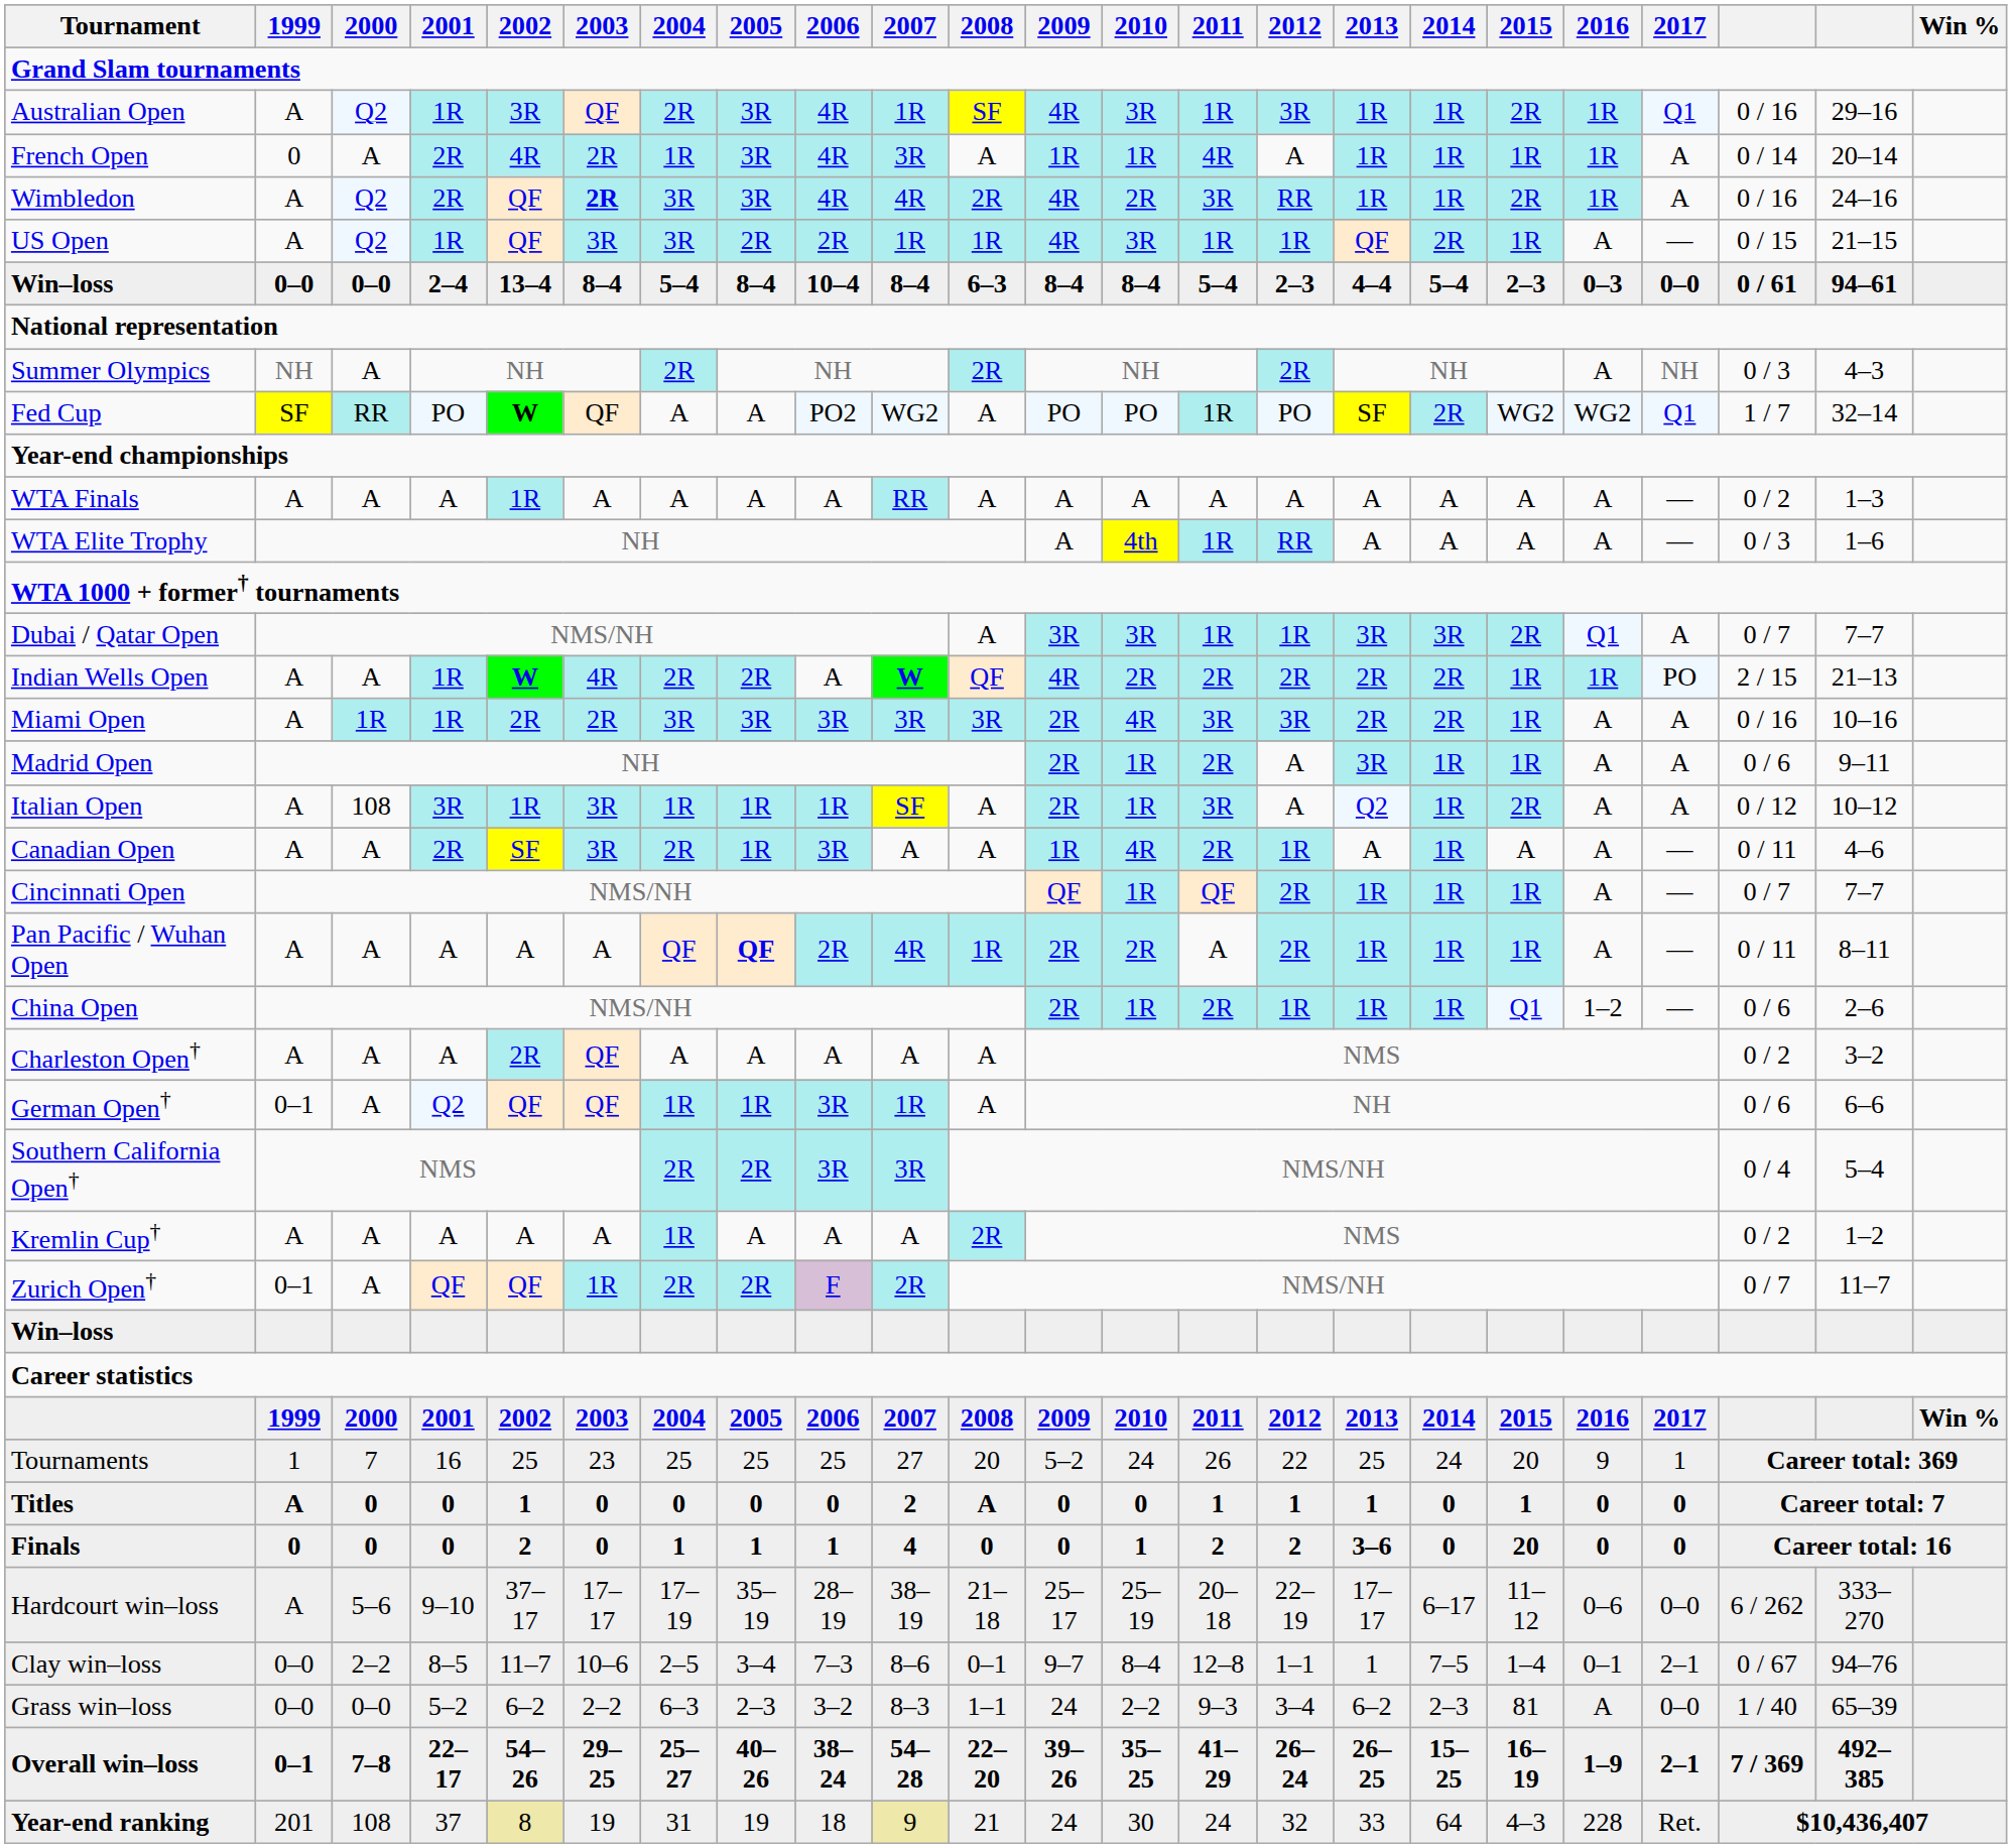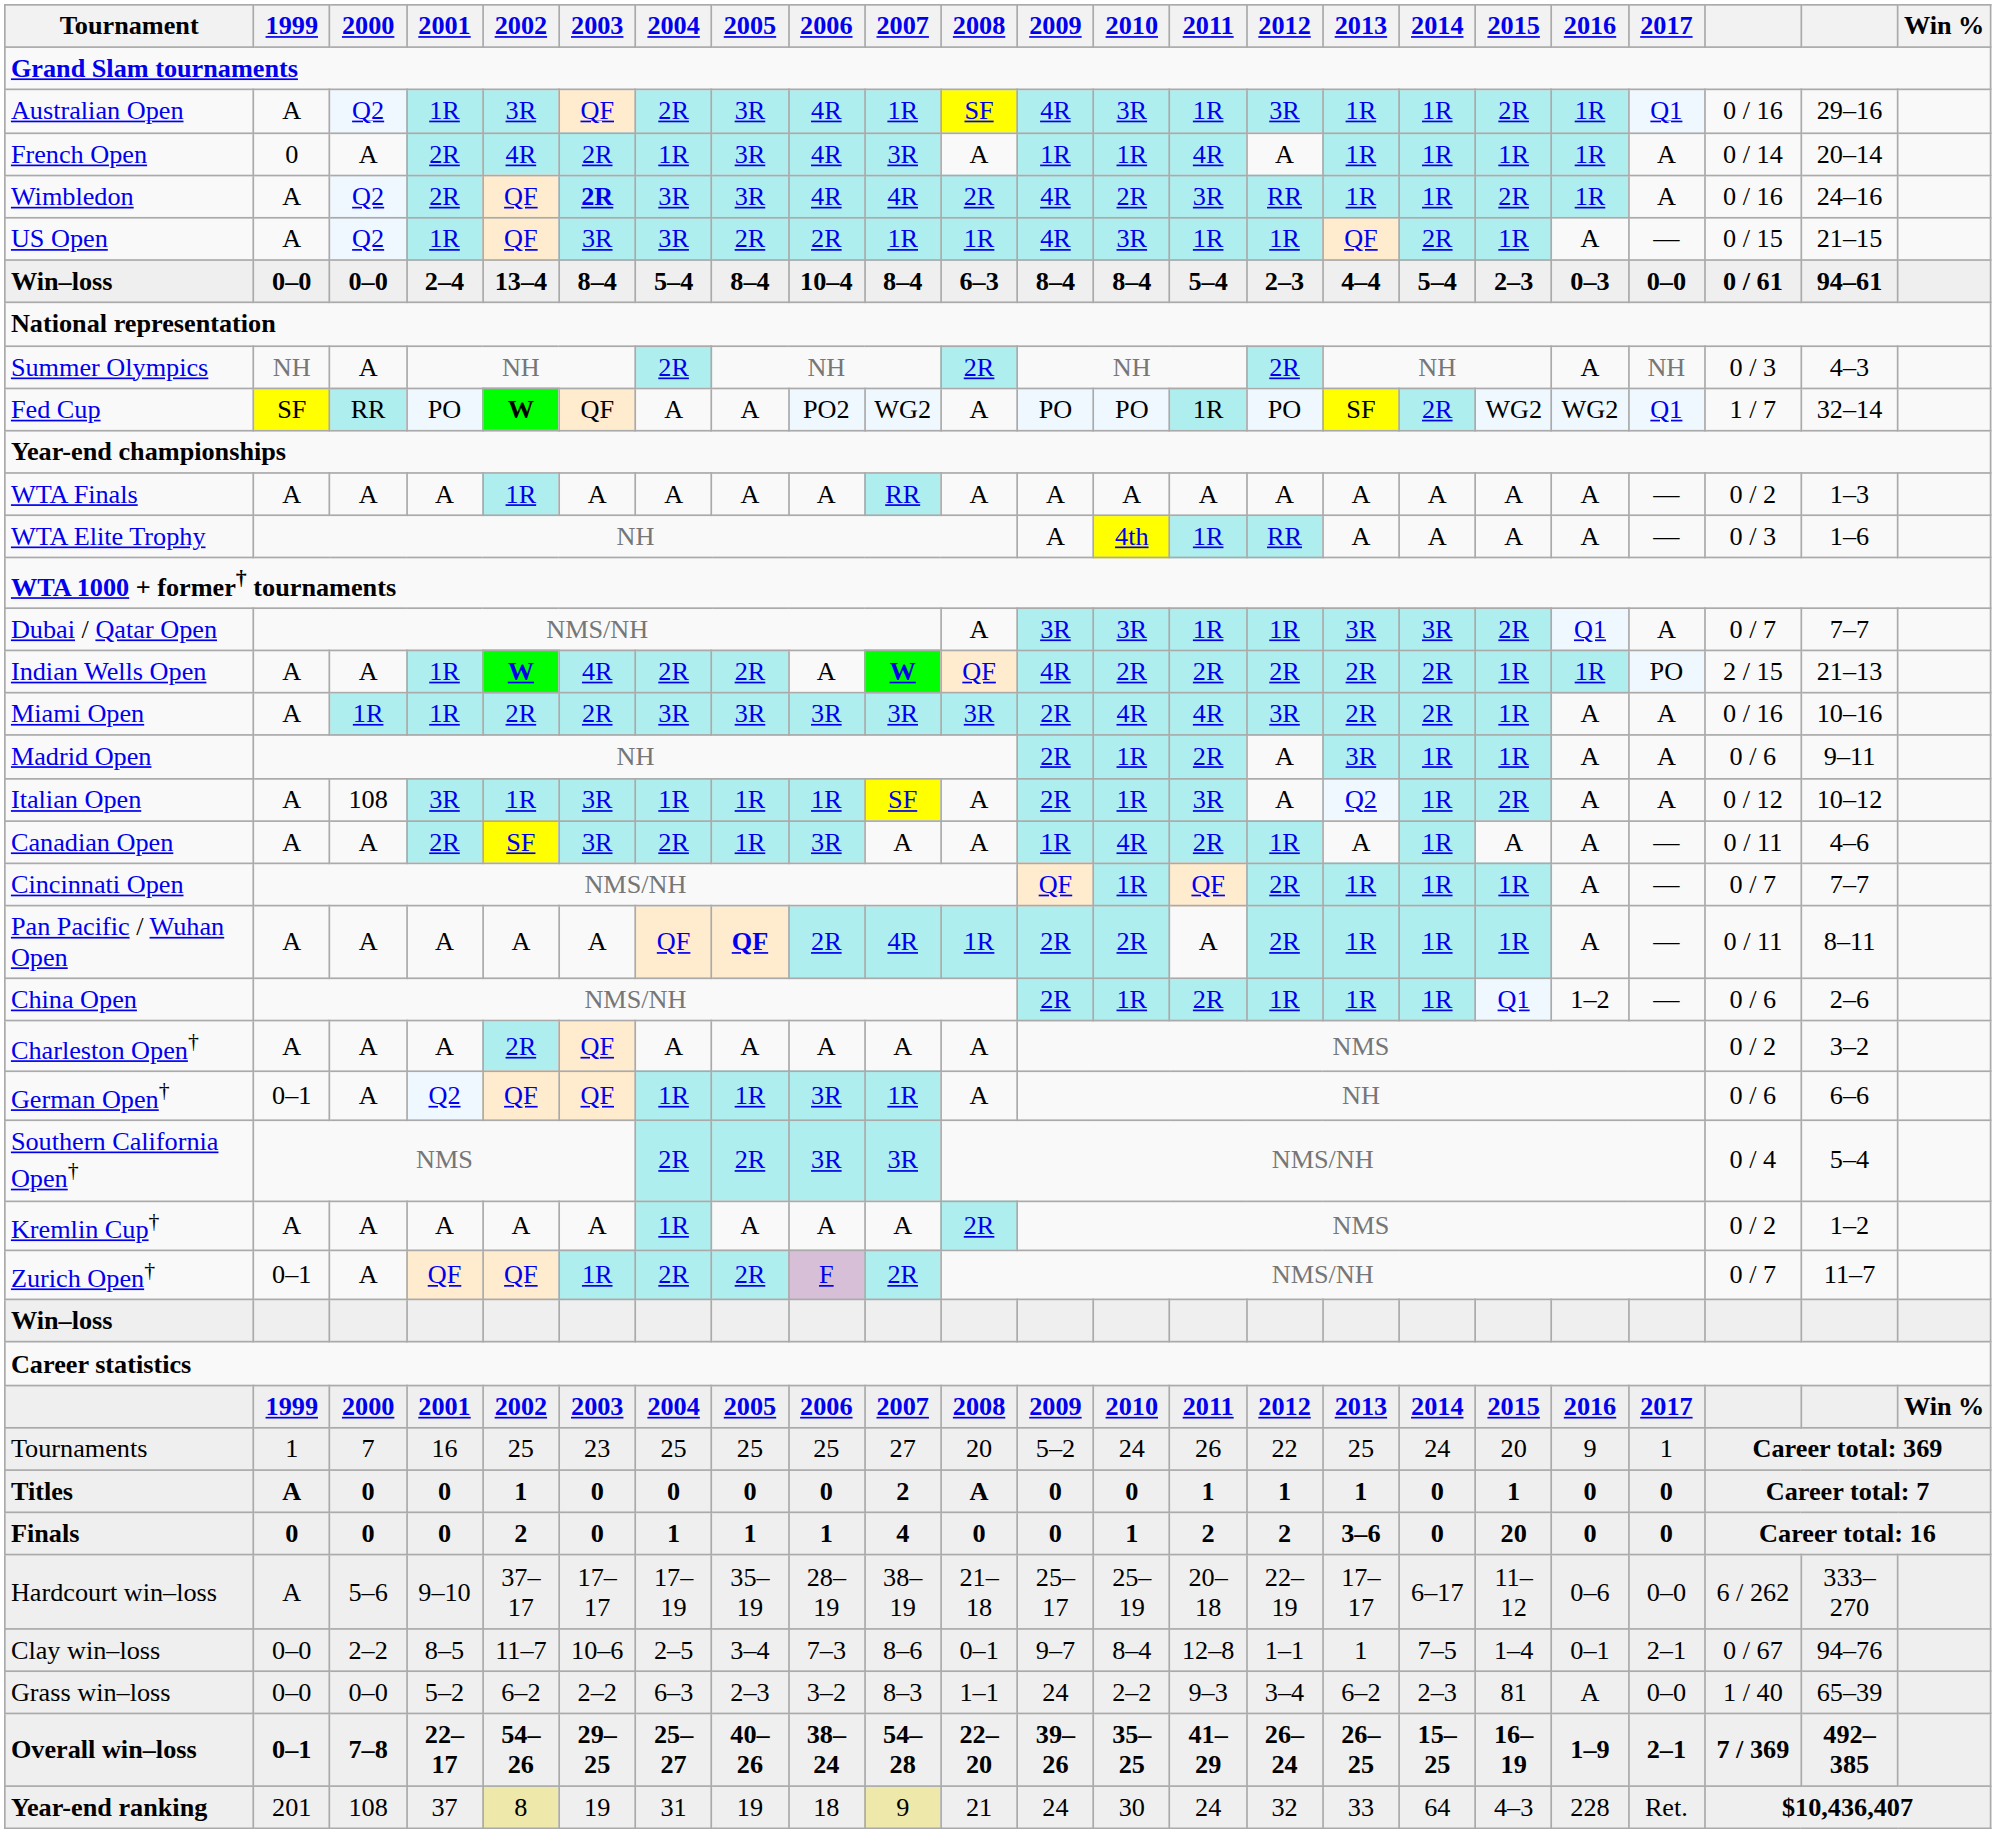Miami Open | 2011: 3R -> 4R
